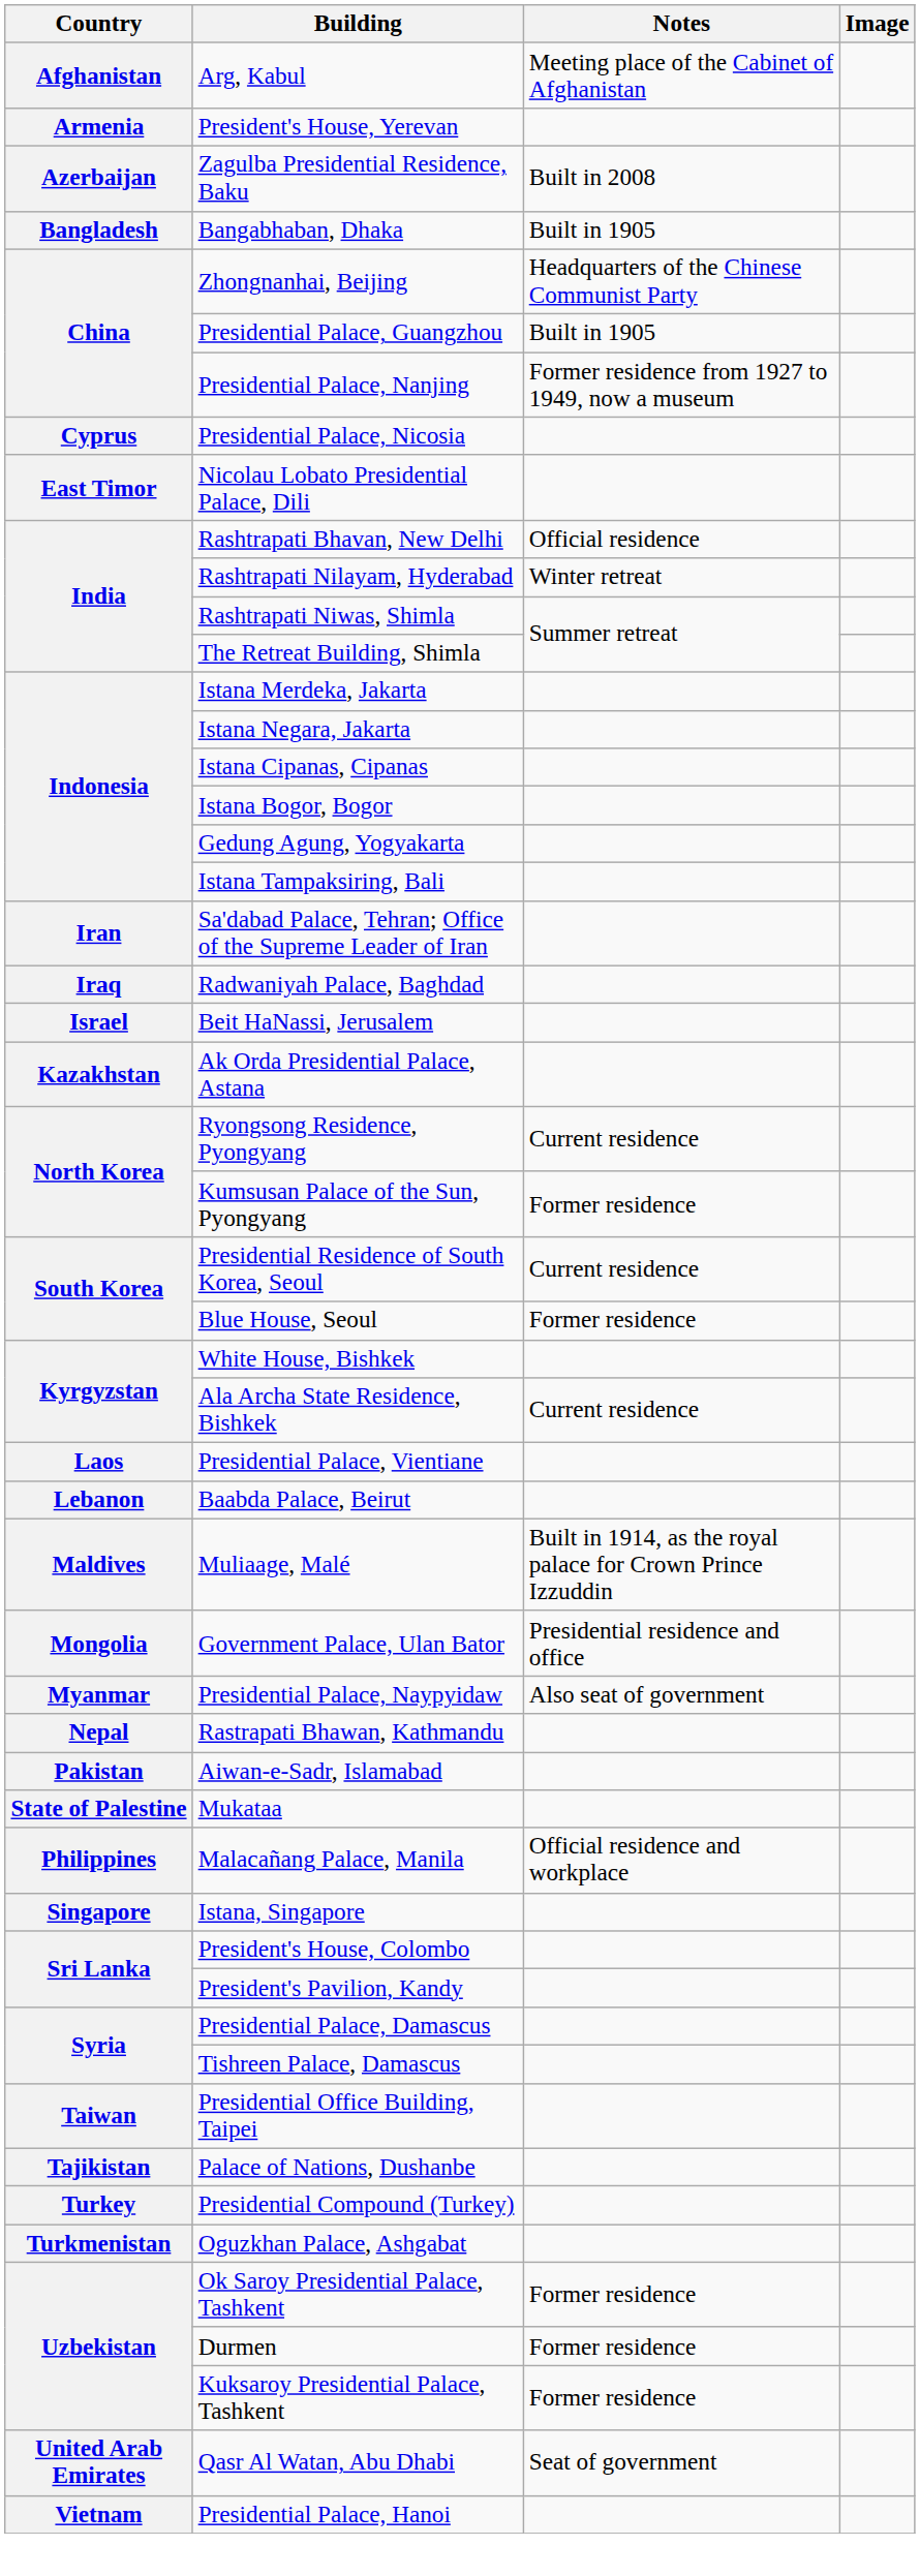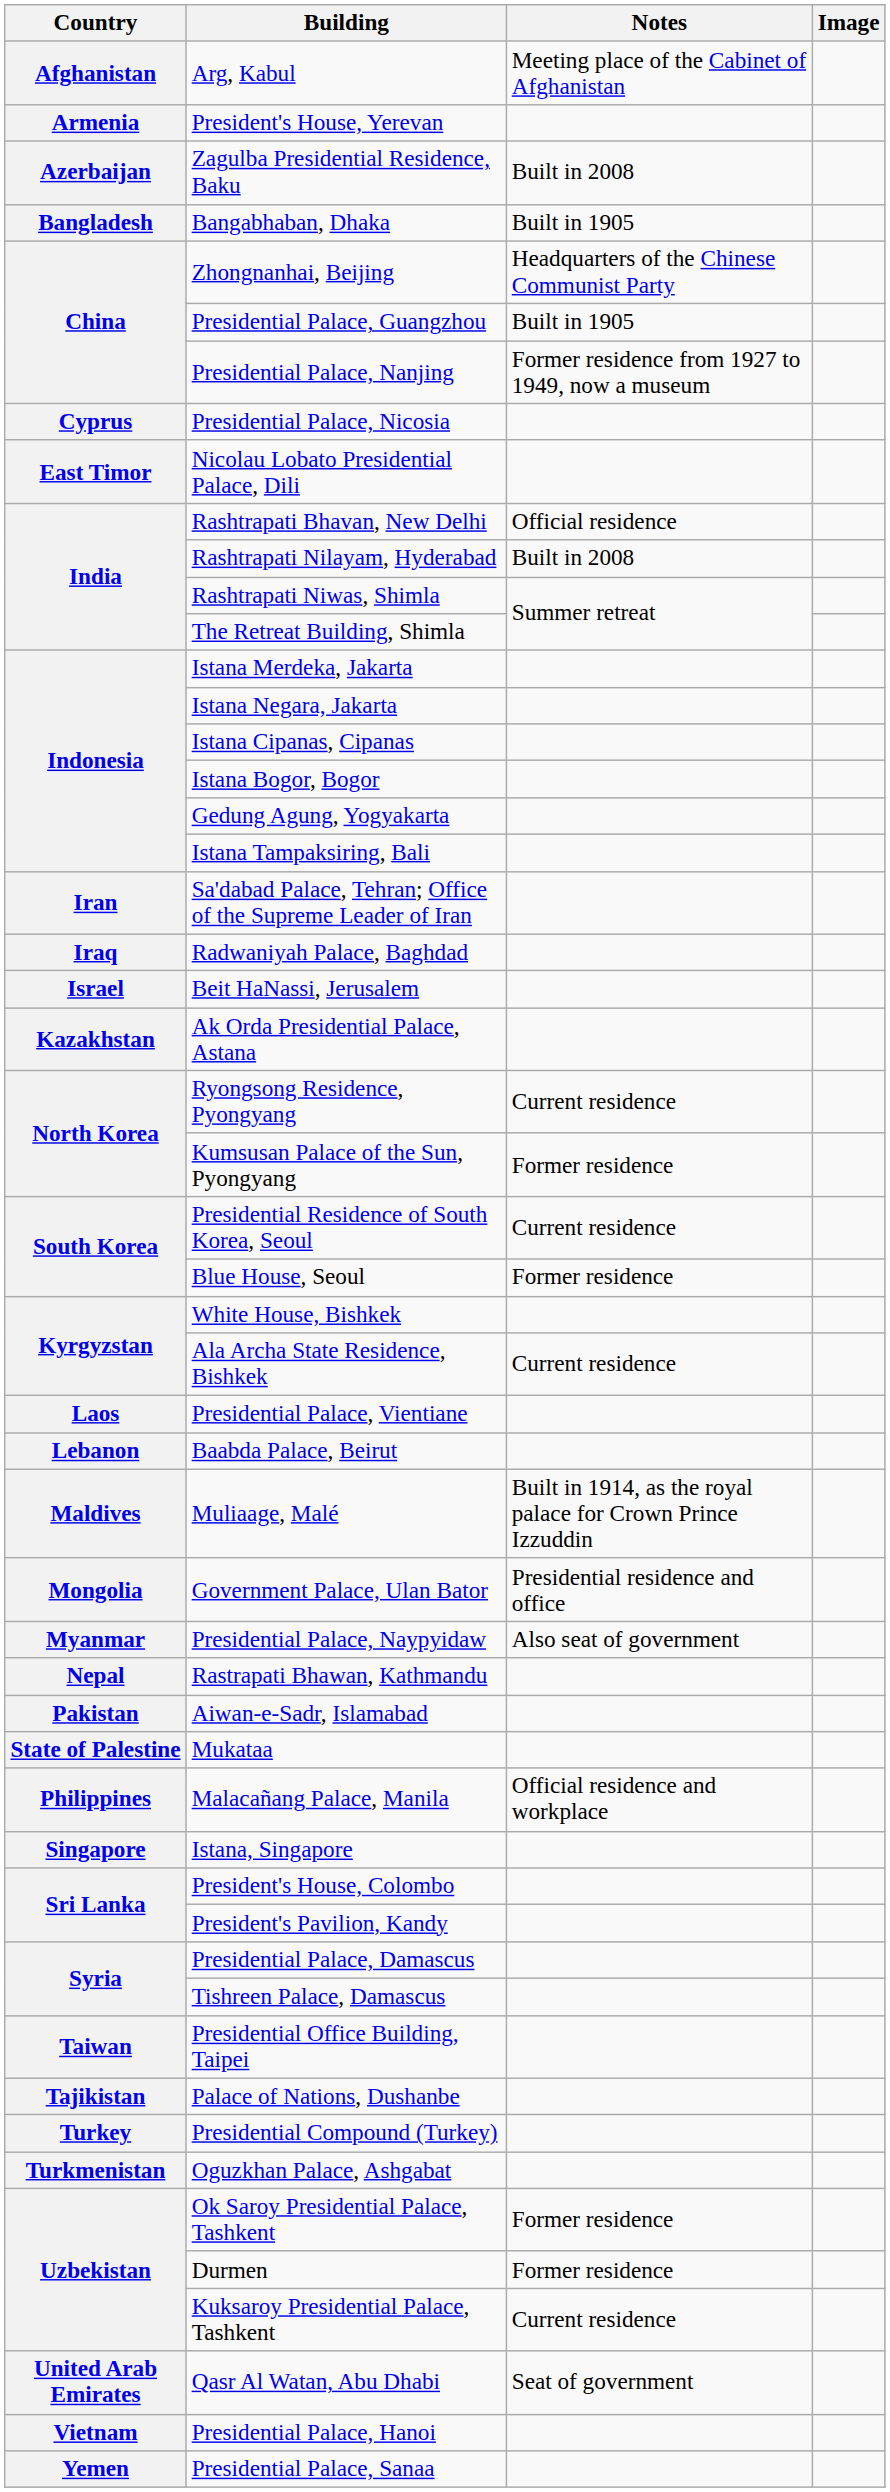Rashtrapati Nilayam, Hyderabad | Notes: Winter retreat -> Built in 2008
Kuksaroy Presidential Palace, Tashkent | Notes: Former residence -> Current residence
+ row: Yemen | Presidential Palace, Sanaa
